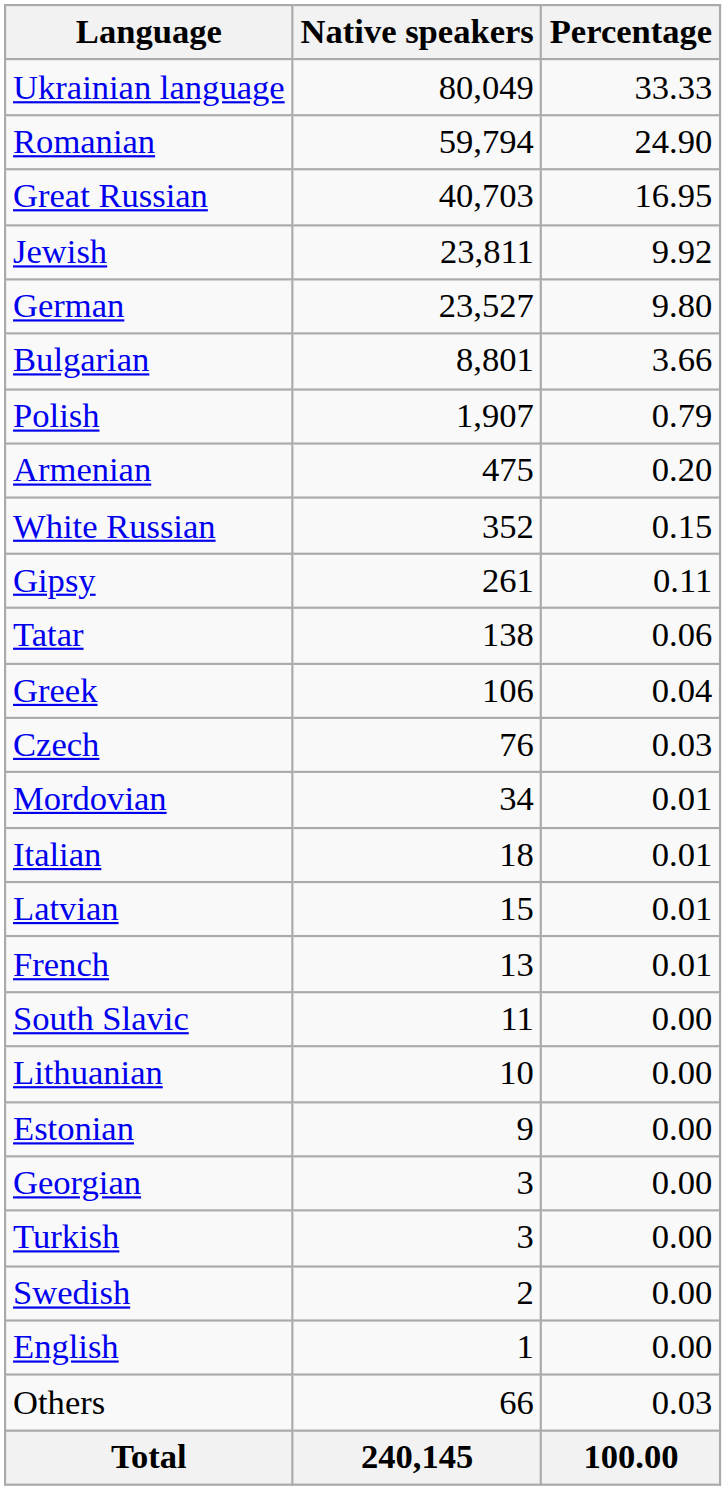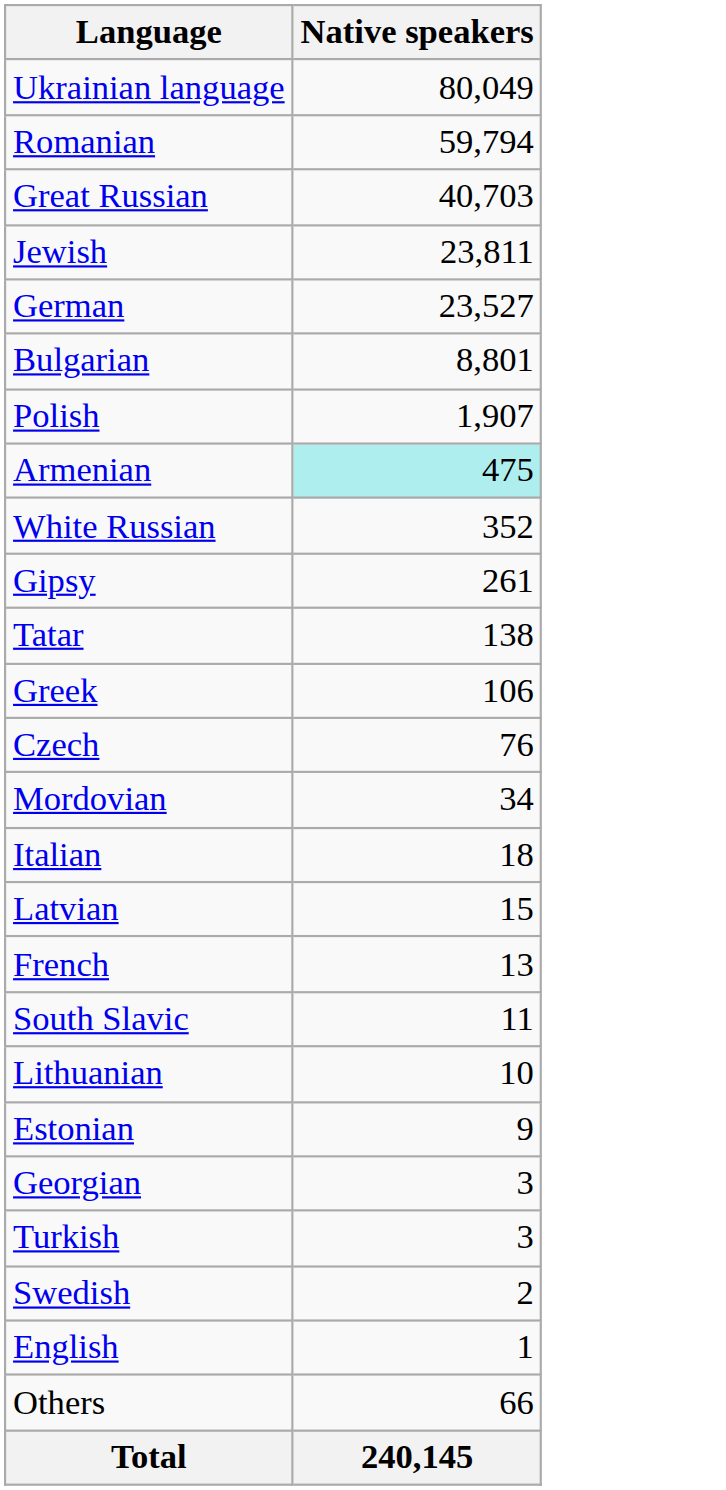- column: Percentage | 33.33 | 24.90 | 16.95 | 9.92 | 9.80 | 3.66 | 0.79 | 0.20 | 0.15 | 0.11 | 0.06 | 0.04 | 0.03 | 0.01 | 0.01 | 0.01 | 0.01 | 0.00 | 0.00 | 0.00 | 0.00 | 0.00 | 0.00 | 0.00 | 0.03 | 100.00
Armenian | Native speakers: no background -> paleturquoise background
